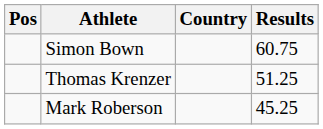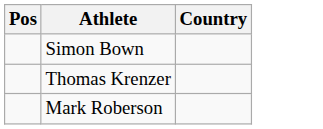- column: Results | 60.75 | 51.25 | 45.25
